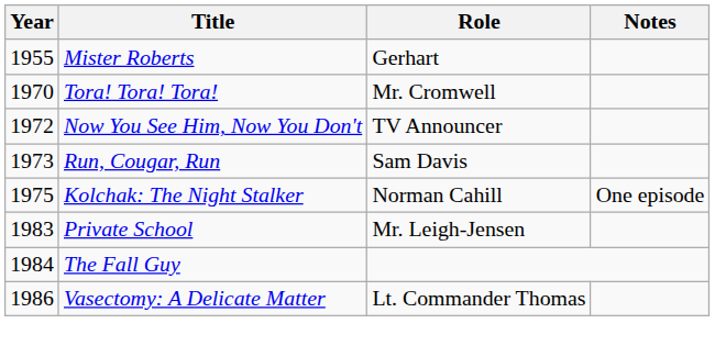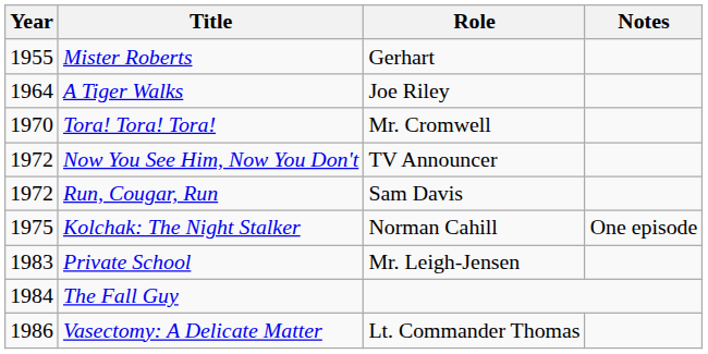+ row: 1964 | A Tiger Walks | Joe Riley
Run, Cougar, Run | Year: 1973 -> 1972
